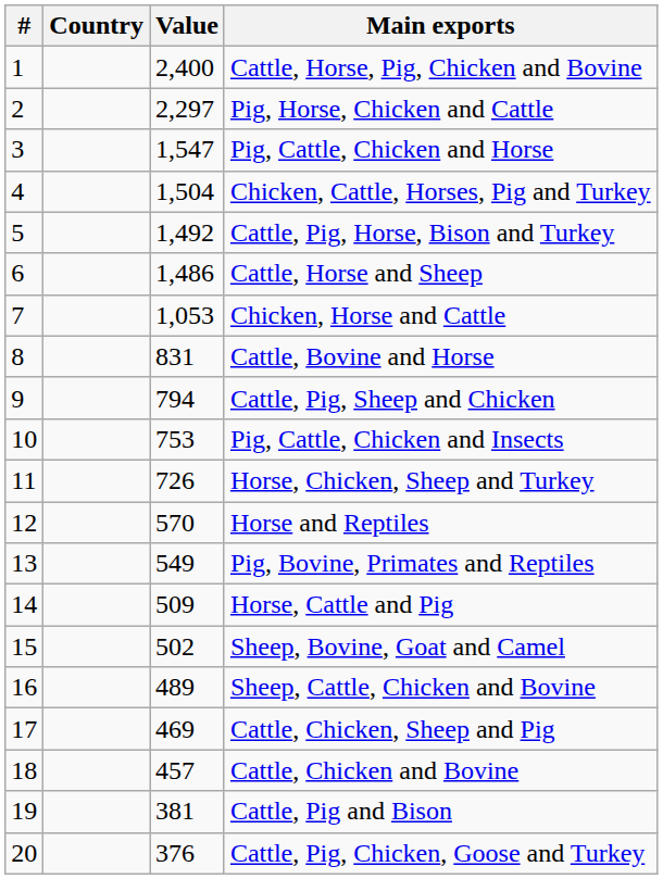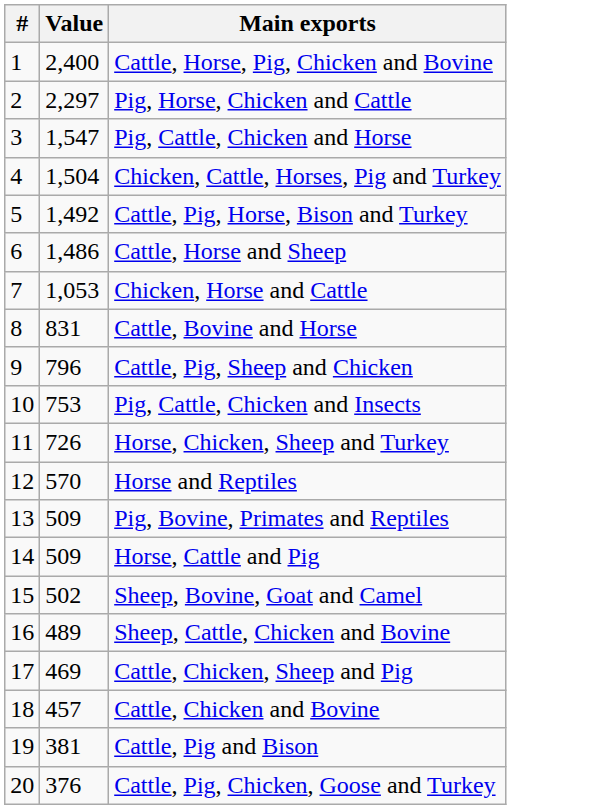- column: Country
Cattle, Pig, Sheep and Chicken | Value: 794 -> 796
Pig, Bovine, Primates and Reptiles | Value: 549 -> 509
